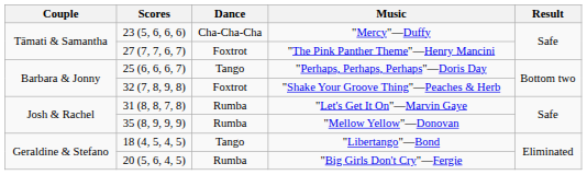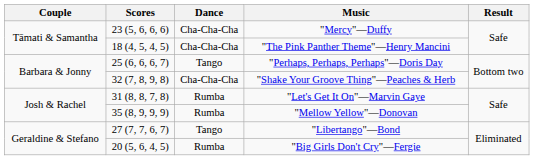"The Pink Panther Theme"—Henry Mancini | Scores: 27 (7, 7, 6, 7) -> 18 (4, 5, 4, 5)
"The Pink Panther Theme"—Henry Mancini | Dance: Foxtrot -> Cha-Cha-Cha
"Shake Your Groove Thing"—Peaches & Herb | Dance: Foxtrot -> Cha-Cha-Cha
"Libertango"—Bond | Scores: 18 (4, 5, 4, 5) -> 27 (7, 7, 6, 7)
